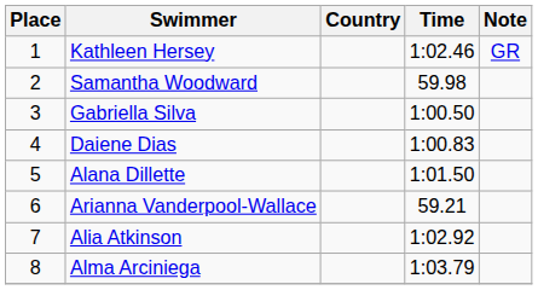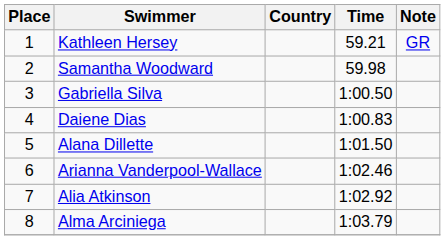Kathleen Hersey | Time: 1:02.46 -> 59.21
Arianna Vanderpool-Wallace | Time: 59.21 -> 1:02.46
